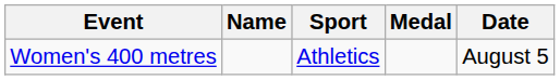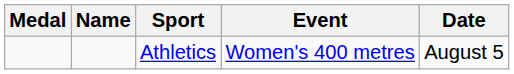columns swapped: Medal <-> Event
